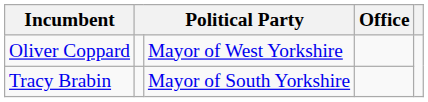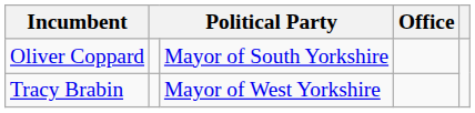Oliver Coppard | column 3: Mayor of West Yorkshire -> Mayor of South Yorkshire
Tracy Brabin | column 3: Mayor of South Yorkshire -> Mayor of West Yorkshire
